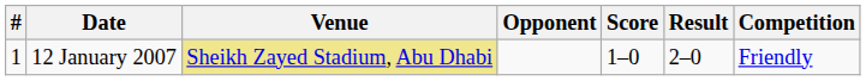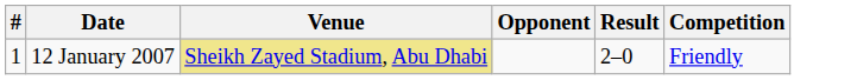- column: Score | 1–0
